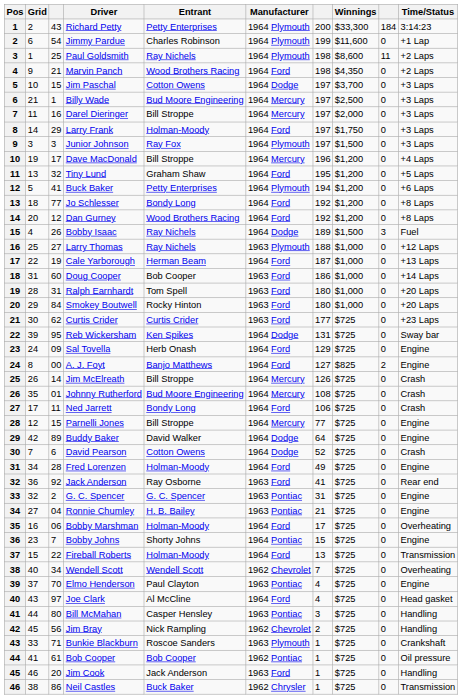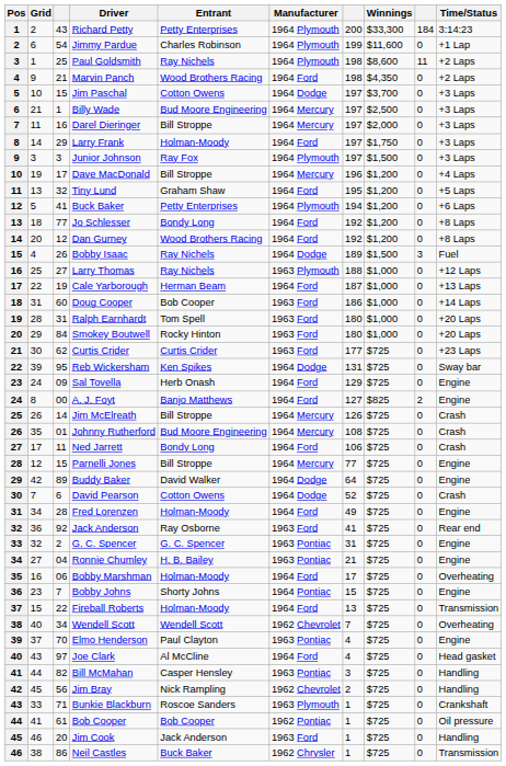Bill McMahan | column 3: 80 -> 82
